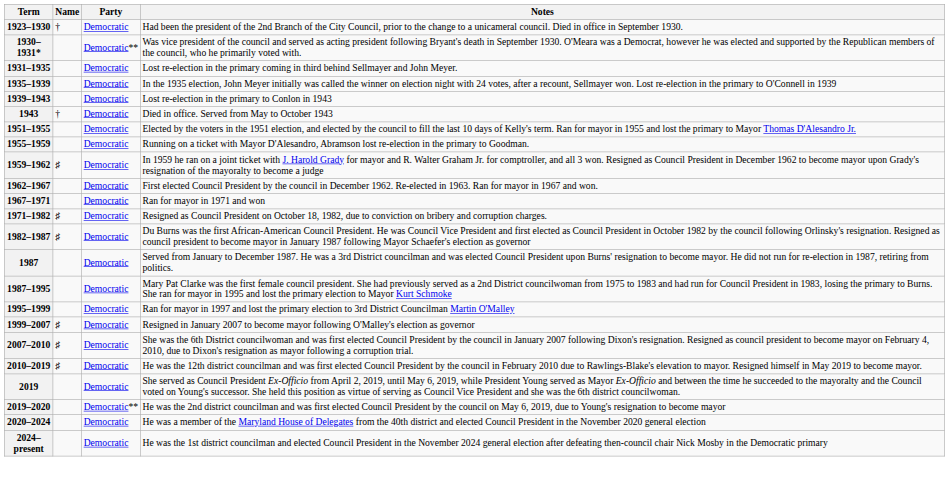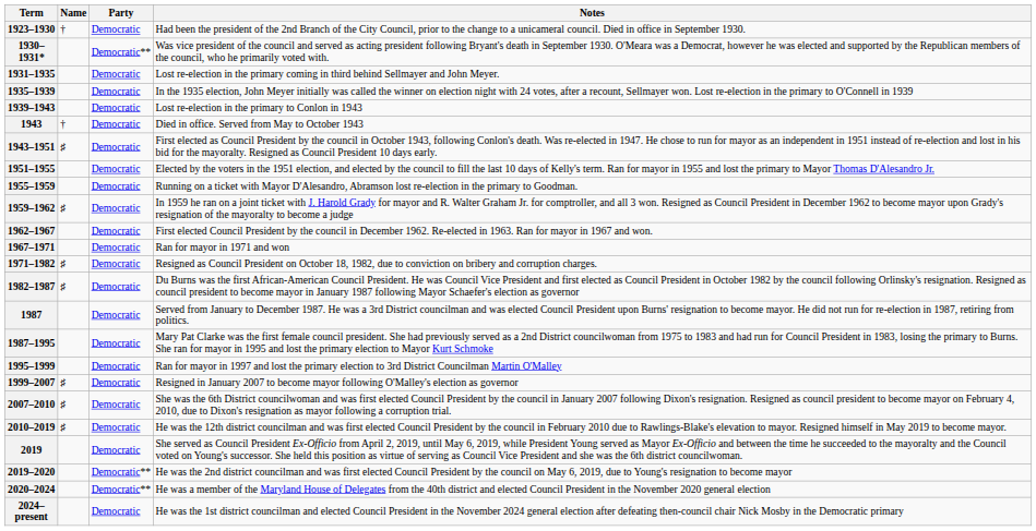+ row: 1943–1951 | ♯ | Democratic | First elected as Council President by the council in October 1943, following Conlon's death. Was re-elected in 1947. He chose to run for mayor as an independent in 1951 instead of re-election and lost in his bid for the mayoralty. Resigned as Council President 10 days early.
2020–2024 | Party: Democratic -> Democratic**
